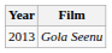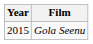Gola Seenu | Year: 2013 -> 2015
